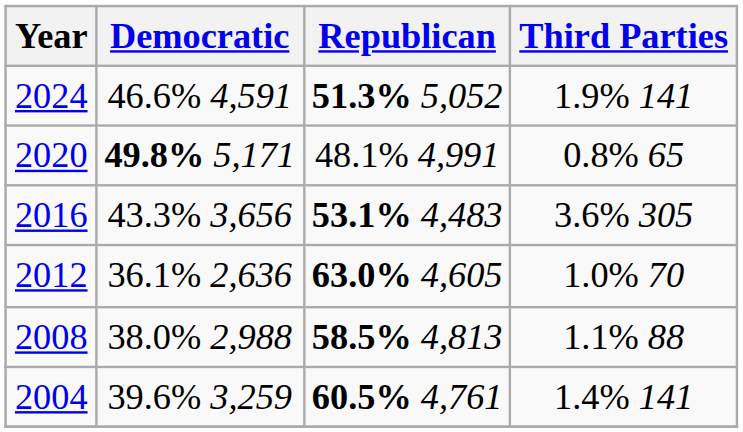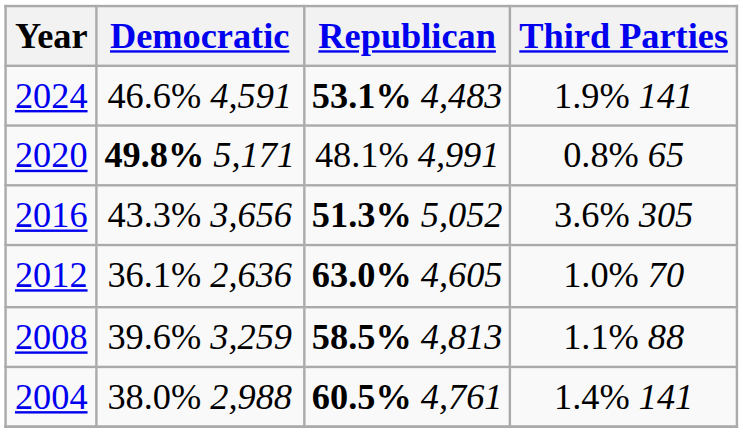2024 | Republican: 51.3% 5,052 -> 53.1% 4,483
2016 | Republican: 53.1% 4,483 -> 51.3% 5,052
2008 | Democratic: 38.0% 2,988 -> 39.6% 3,259
2004 | Democratic: 39.6% 3,259 -> 38.0% 2,988
